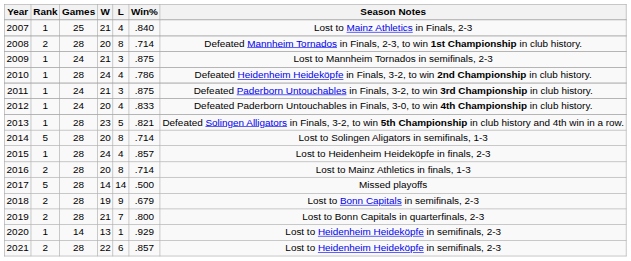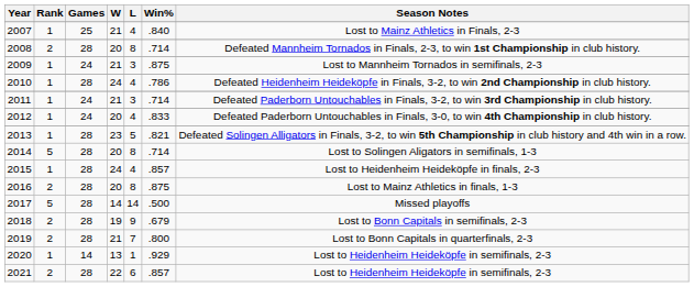2011 | Win%: .875 -> .714
2016 | Win%: .714 -> .875
